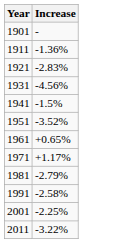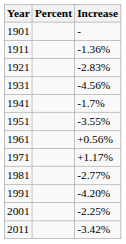+ column: Percent
1941 | Increase: -1.5% -> -1.7%
1951 | Increase: -3.52% -> -3.55%
1961 | Increase: +0.65% -> +0.56%
1981 | Increase: -2.79% -> -2.77%
1991 | Increase: -2.58% -> -4.20%
2011 | Increase: -3.22% -> -3.42%
